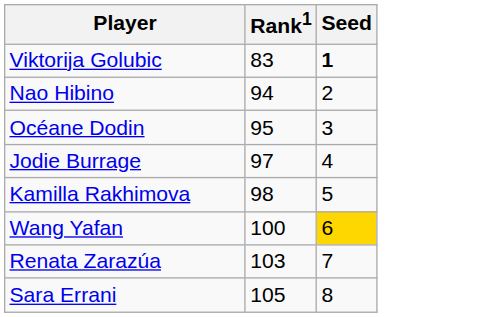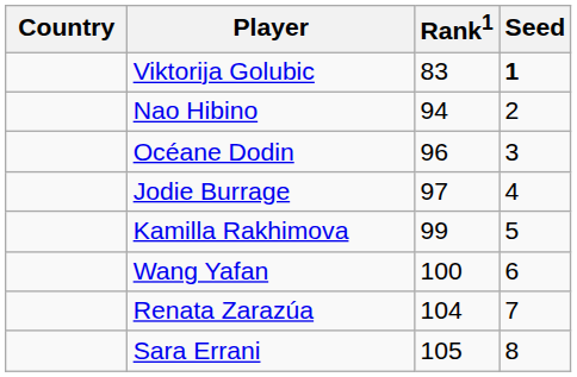+ column: Country
Océane Dodin | Rank1: 95 -> 96
Kamilla Rakhimova | Rank1: 98 -> 99
Wang Yafan | Seed: gold background -> no background
Renata Zarazúa | Rank1: 103 -> 104
